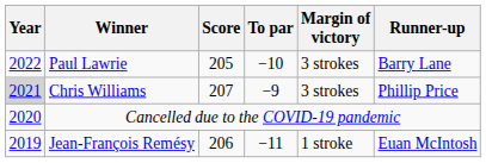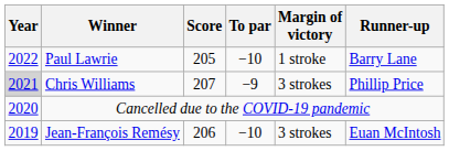Paul Lawrie | Margin of victory: 3 strokes -> 1 stroke
Jean-François Remésy | To par: −11 -> −10
Jean-François Remésy | Margin of victory: 1 stroke -> 3 strokes
